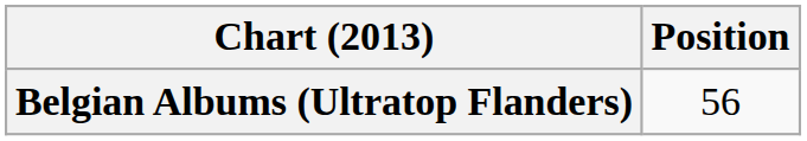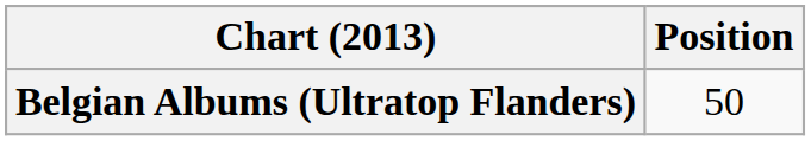Belgian Albums (Ultratop Flanders) | Position: 56 -> 50
